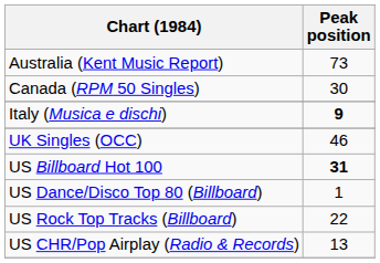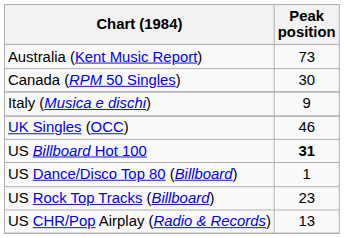Italy (Musica e dischi) | Peak position: bold -> normal
US Rock Top Tracks (Billboard) | Peak position: 22 -> 23
